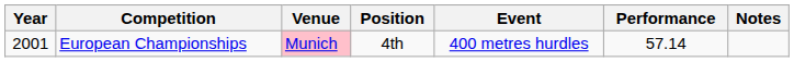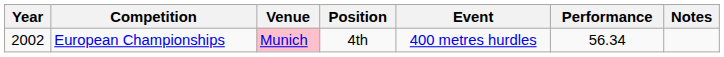European Championships | Year: 2001 -> 2002
European Championships | Performance: 57.14 -> 56.34
